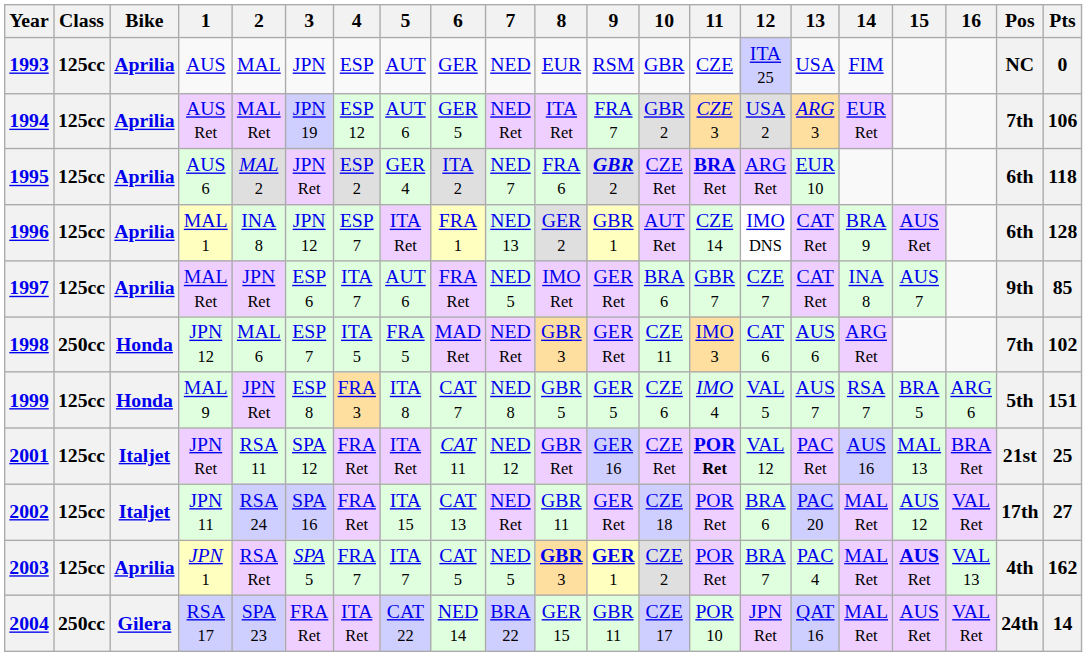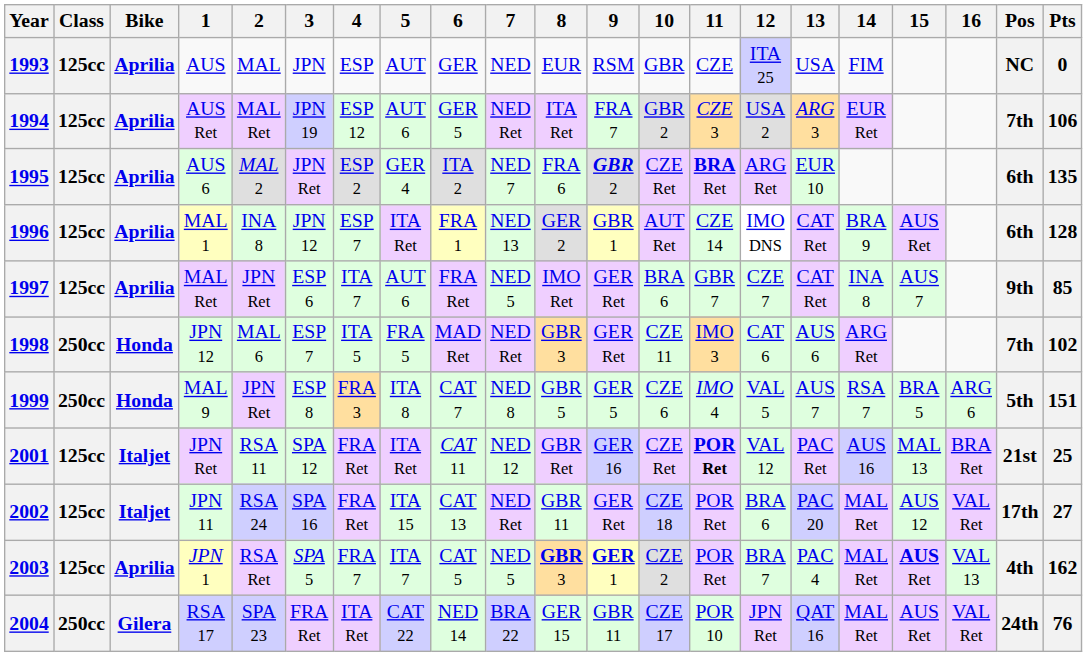1995 | Pts: 118 -> 135
1999 | Class: 125cc -> 250cc
2004 | Pts: 14 -> 76
